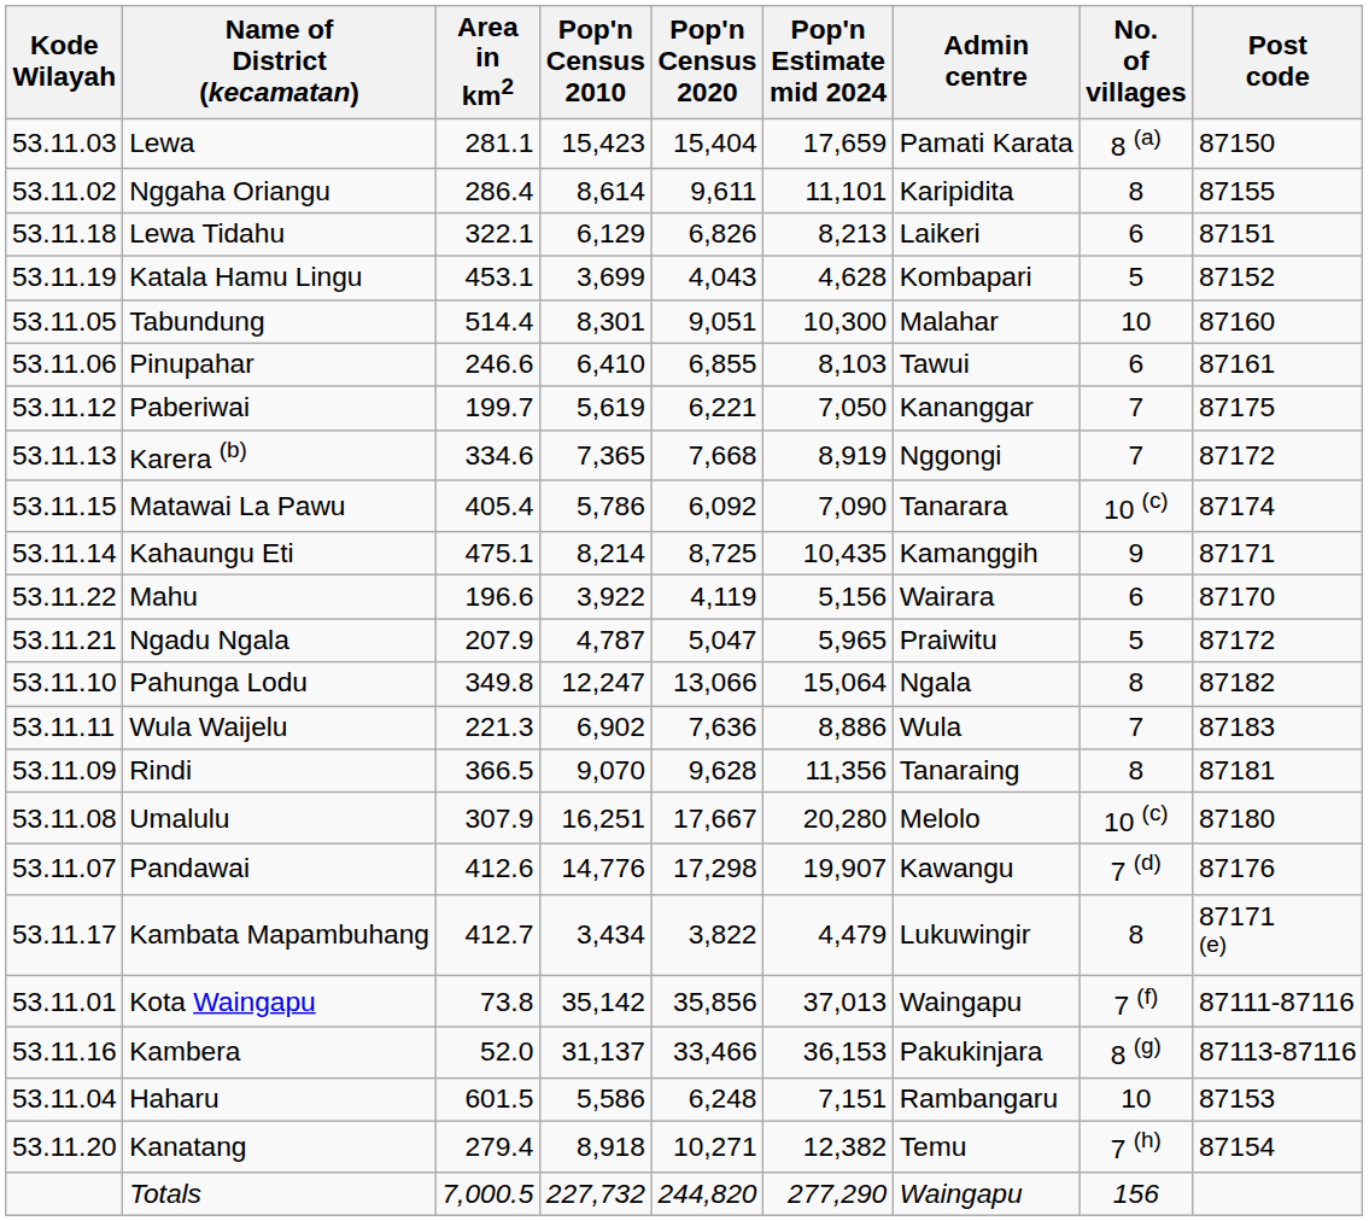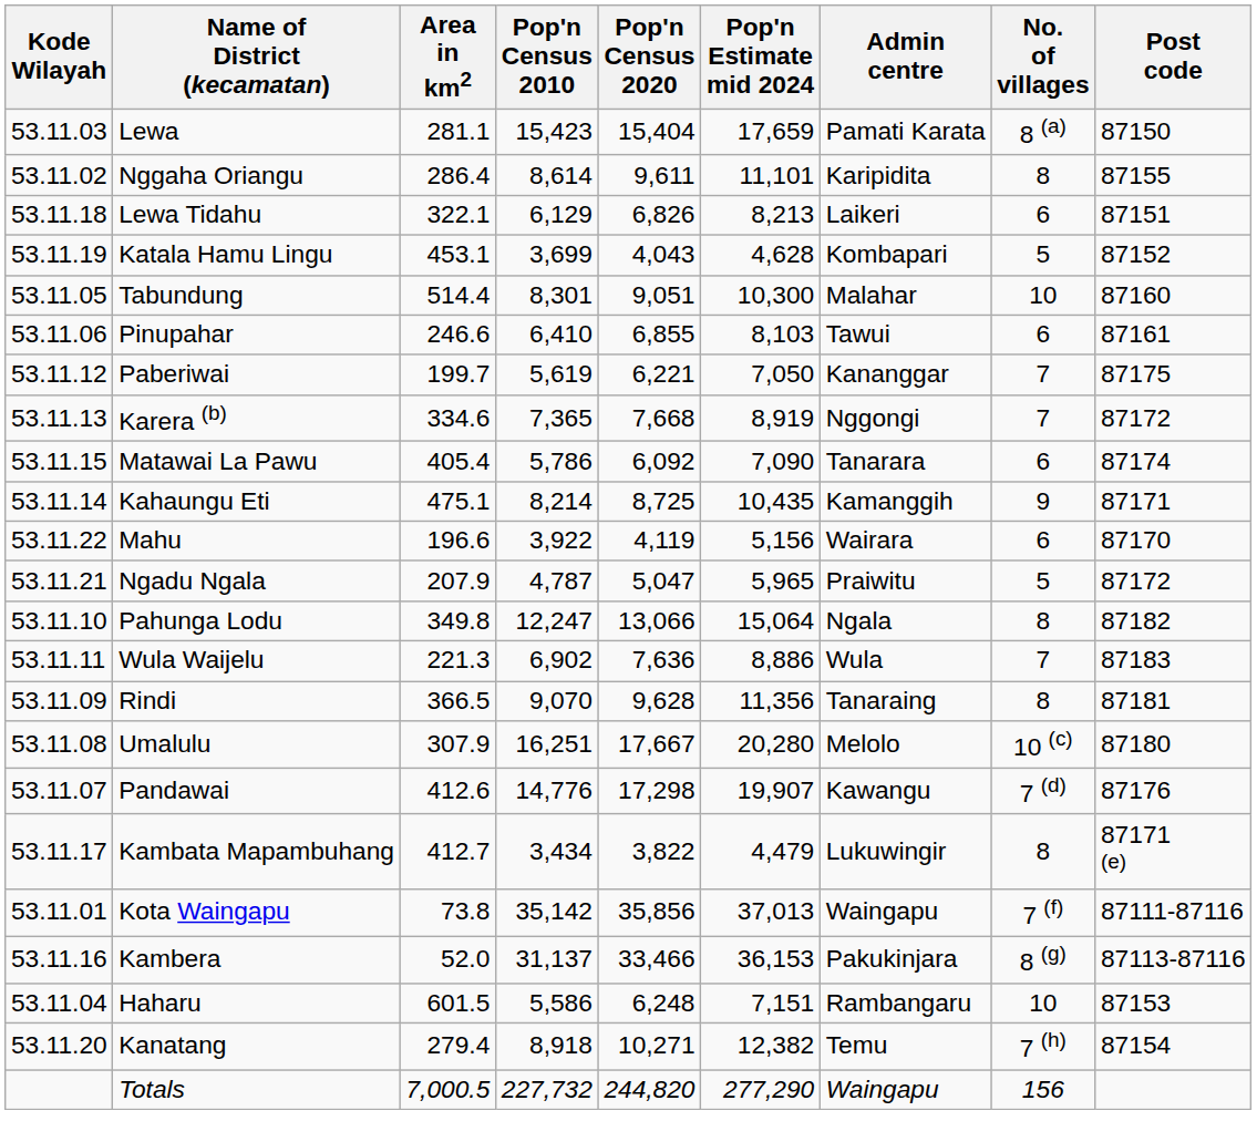Matawai La Pawu | No. of villages: 10 (c) -> 6
